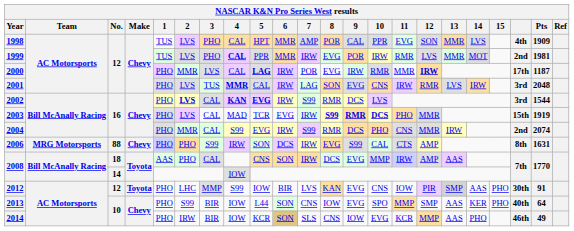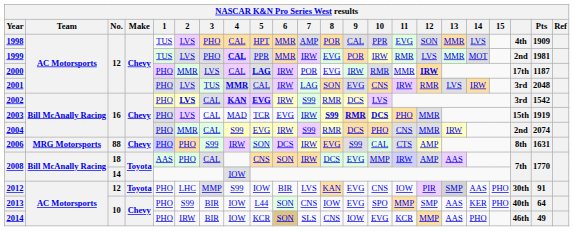2002 | Pts: 1544 -> 1542
